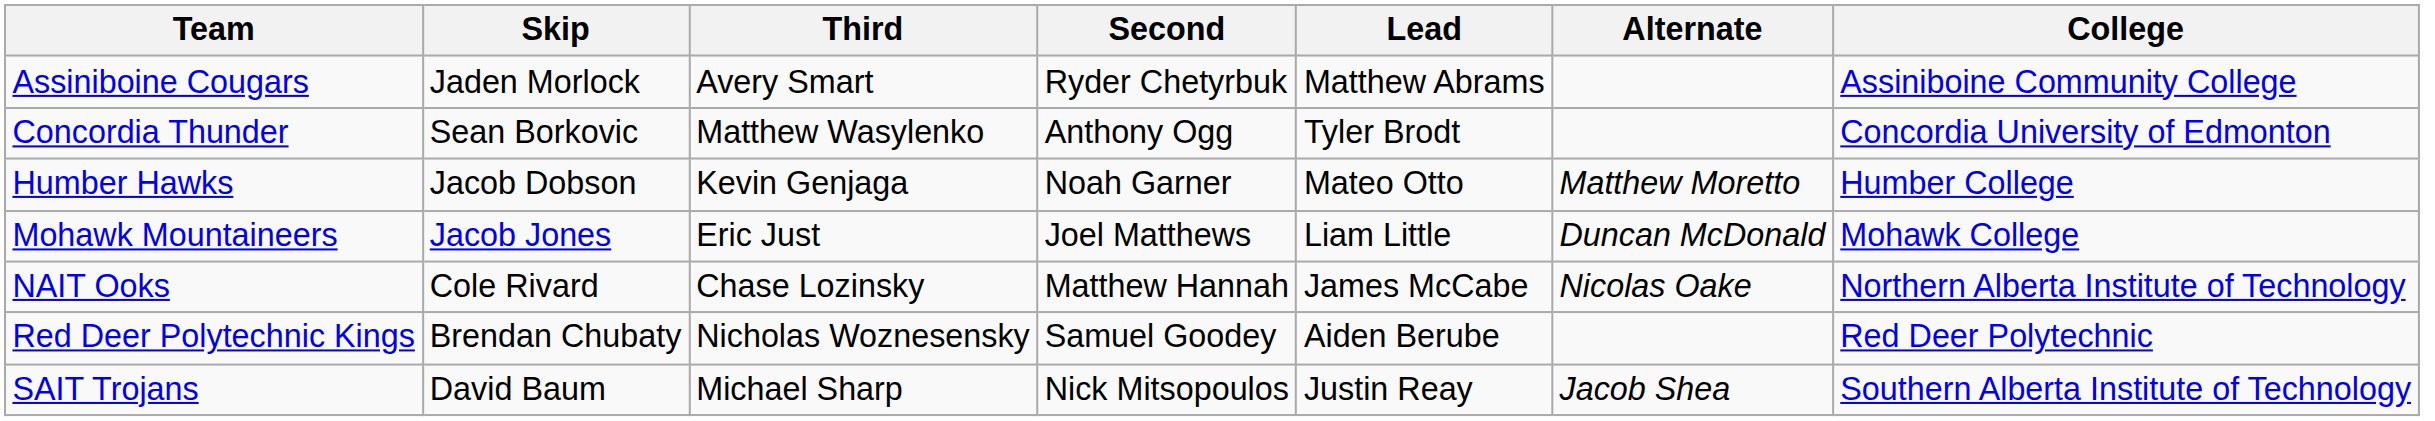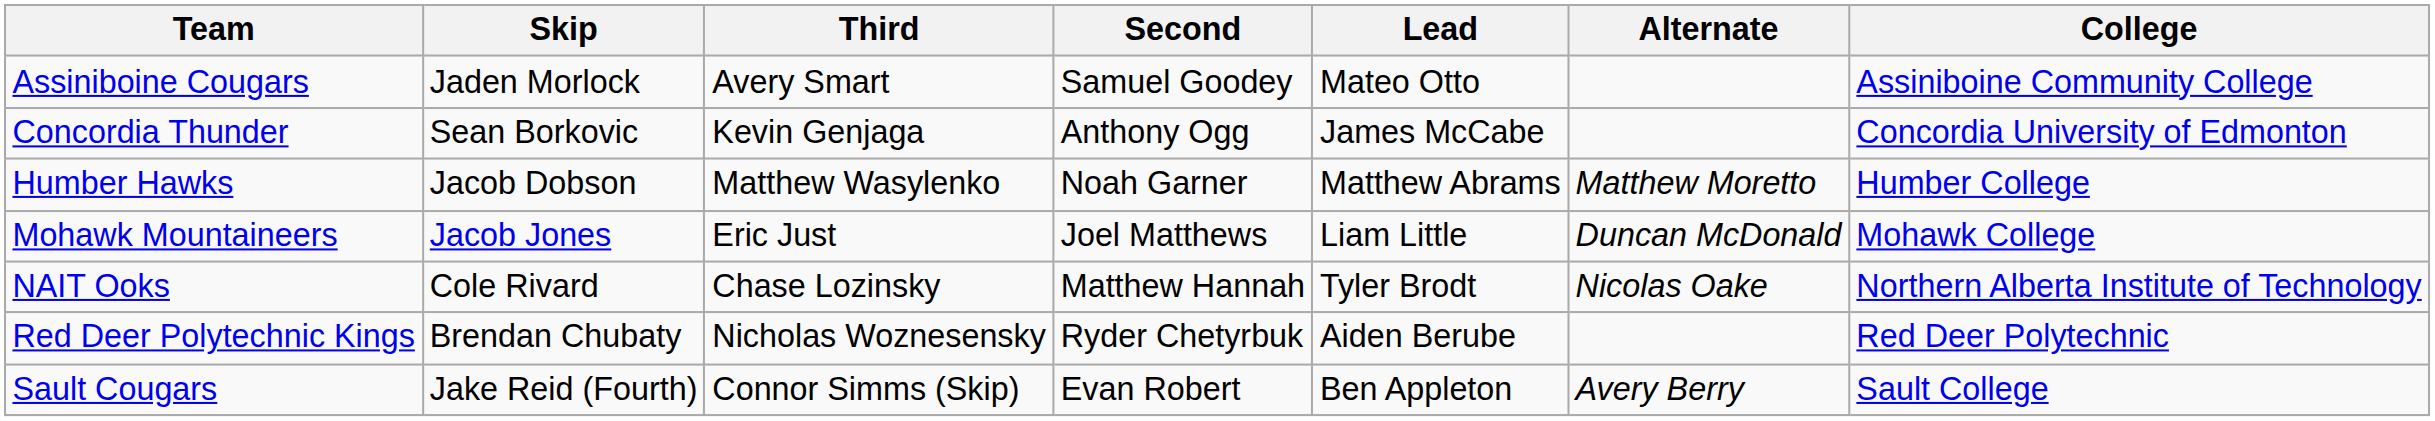Assiniboine Cougars | Second: Ryder Chetyrbuk -> Samuel Goodey
Assiniboine Cougars | Lead: Matthew Abrams -> Mateo Otto
Concordia Thunder | Third: Matthew Wasylenko -> Kevin Genjaga
Concordia Thunder | Lead: Tyler Brodt -> James McCabe
Humber Hawks | Third: Kevin Genjaga -> Matthew Wasylenko
Humber Hawks | Lead: Mateo Otto -> Matthew Abrams
NAIT Ooks | Lead: James McCabe -> Tyler Brodt
Red Deer Polytechnic Kings | Second: Samuel Goodey -> Ryder Chetyrbuk
- row: SAIT Trojans | David Baum | Michael Sharp | Nick Mitsopoulos | Justin Reay | Jacob Shea | Southern Alberta Institute of Technology
+ row: Sault Cougars | Jake Reid (Fourth) | Connor Simms (Skip) | Evan Robert | Ben Appleton | Avery Berry | Sault College
